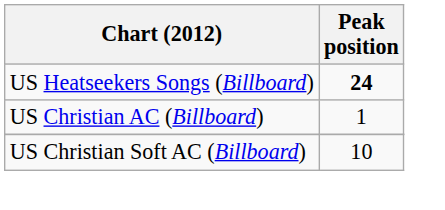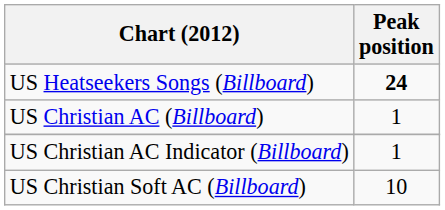+ row: US Christian AC Indicator (Billboard) | 1
